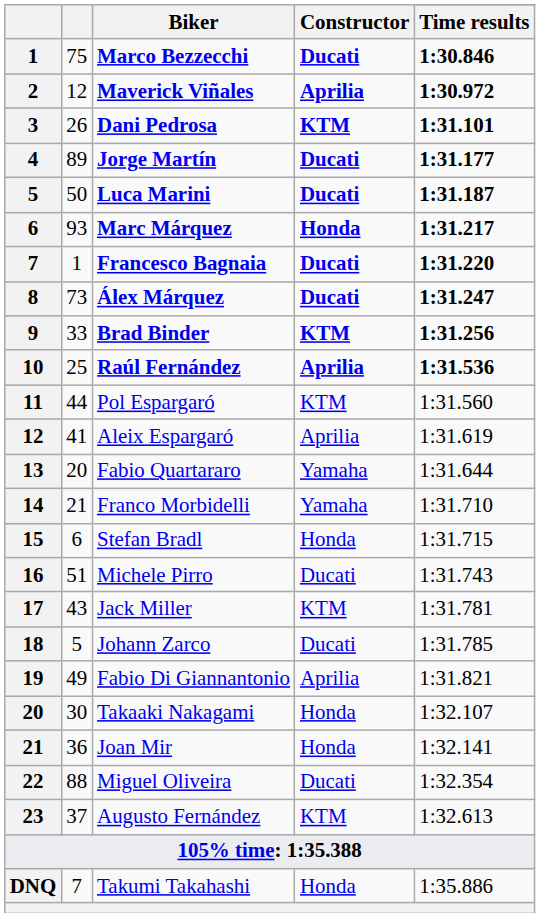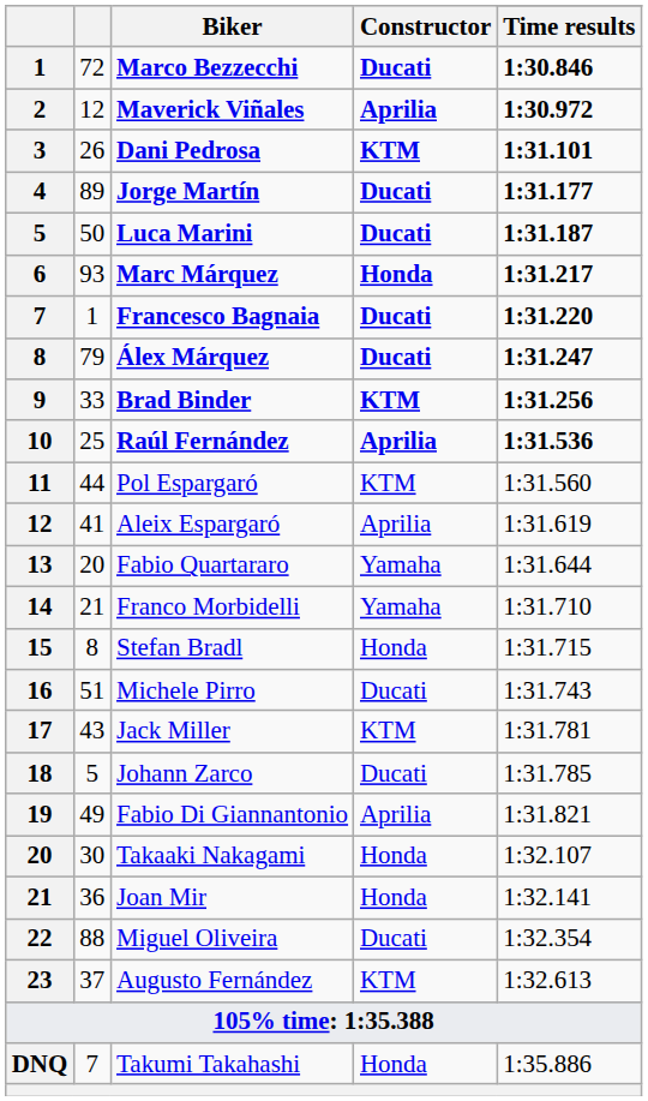Marco Bezzecchi | column 2: 75 -> 72
Álex Márquez | column 2: 73 -> 79
Stefan Bradl | column 2: 6 -> 8
